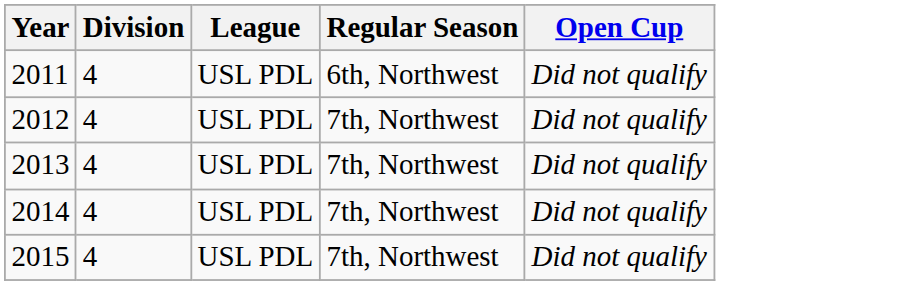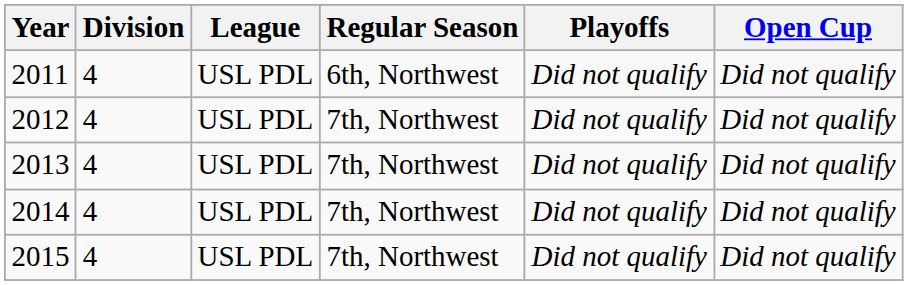+ column: Playoffs | Did not qualify | Did not qualify | Did not qualify | Did not qualify | Did not qualify
